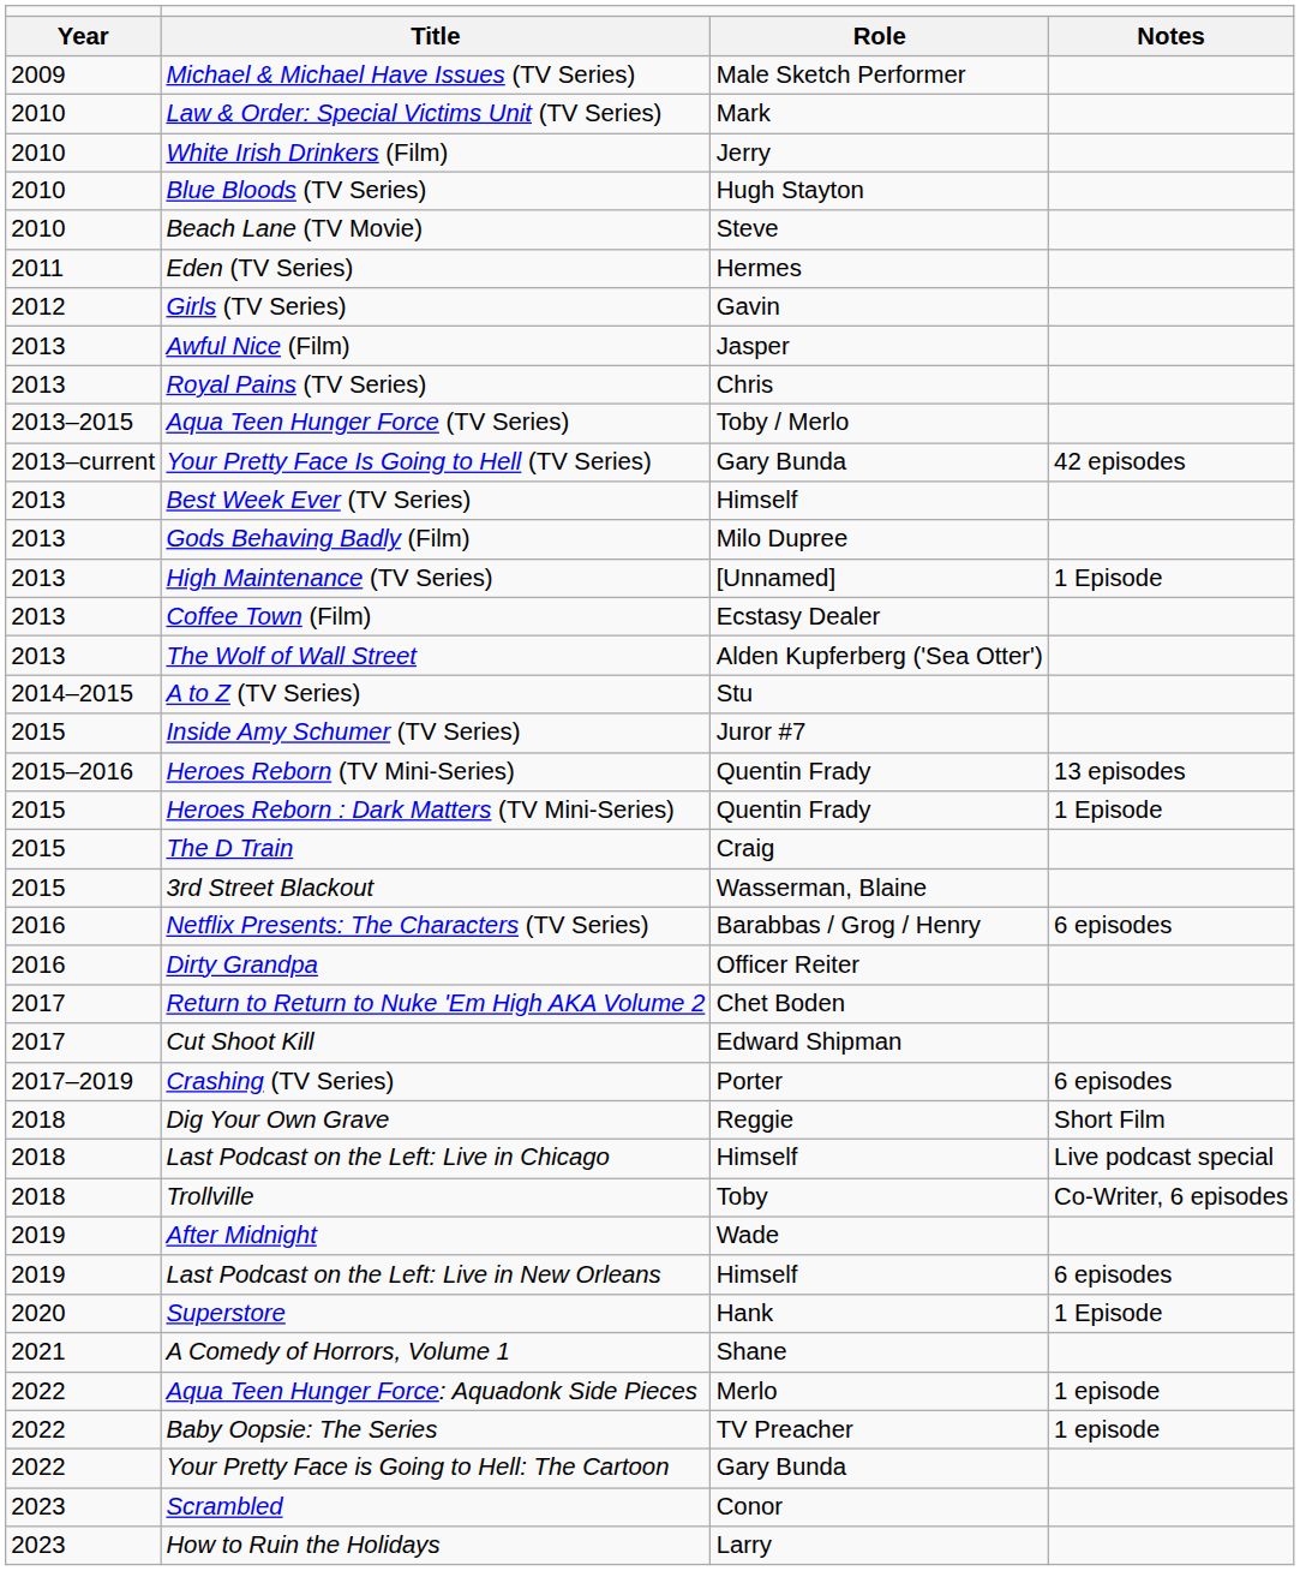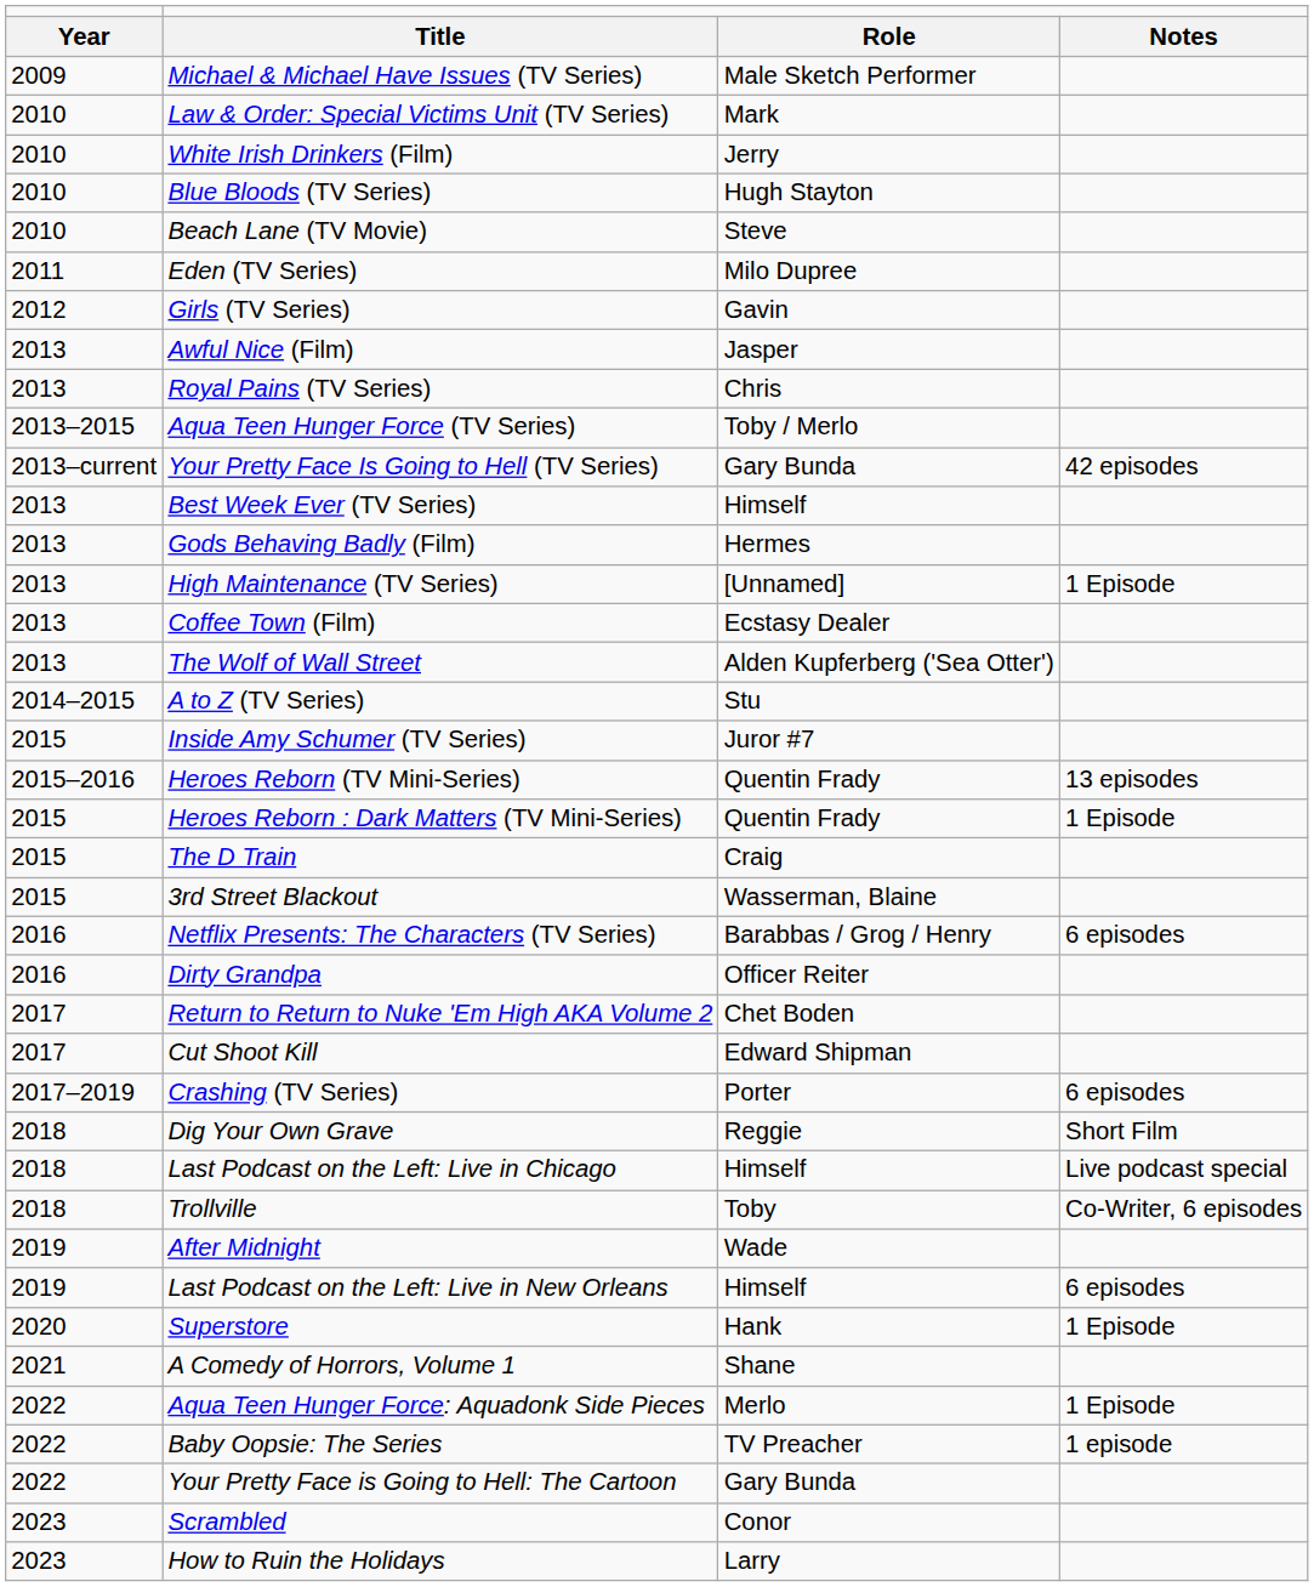Eden (TV Series) | column 3: Hermes -> Milo Dupree
Gods Behaving Badly (Film) | column 3: Milo Dupree -> Hermes
Aqua Teen Hunger Force: Aquadonk Side Pieces | column 4: 1 episode -> 1 Episode
